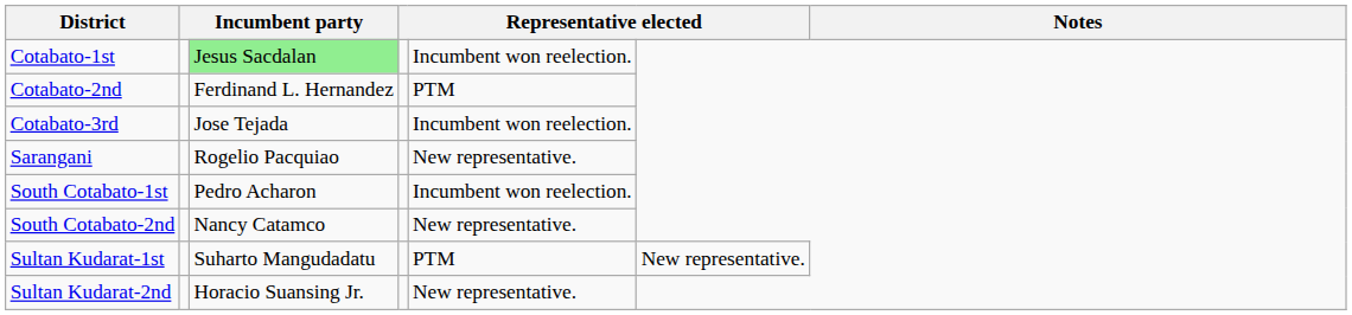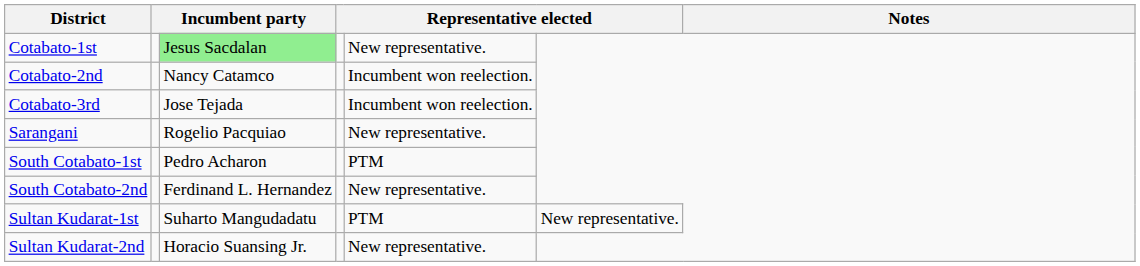Cotabato-1st | column 5: Incumbent won reelection. -> New representative.
Cotabato-2nd | column 3: Ferdinand L. Hernandez -> Nancy Catamco
Cotabato-2nd | column 5: PTM -> Incumbent won reelection.
South Cotabato-1st | column 5: Incumbent won reelection. -> PTM
South Cotabato-2nd | column 3: Nancy Catamco -> Ferdinand L. Hernandez
